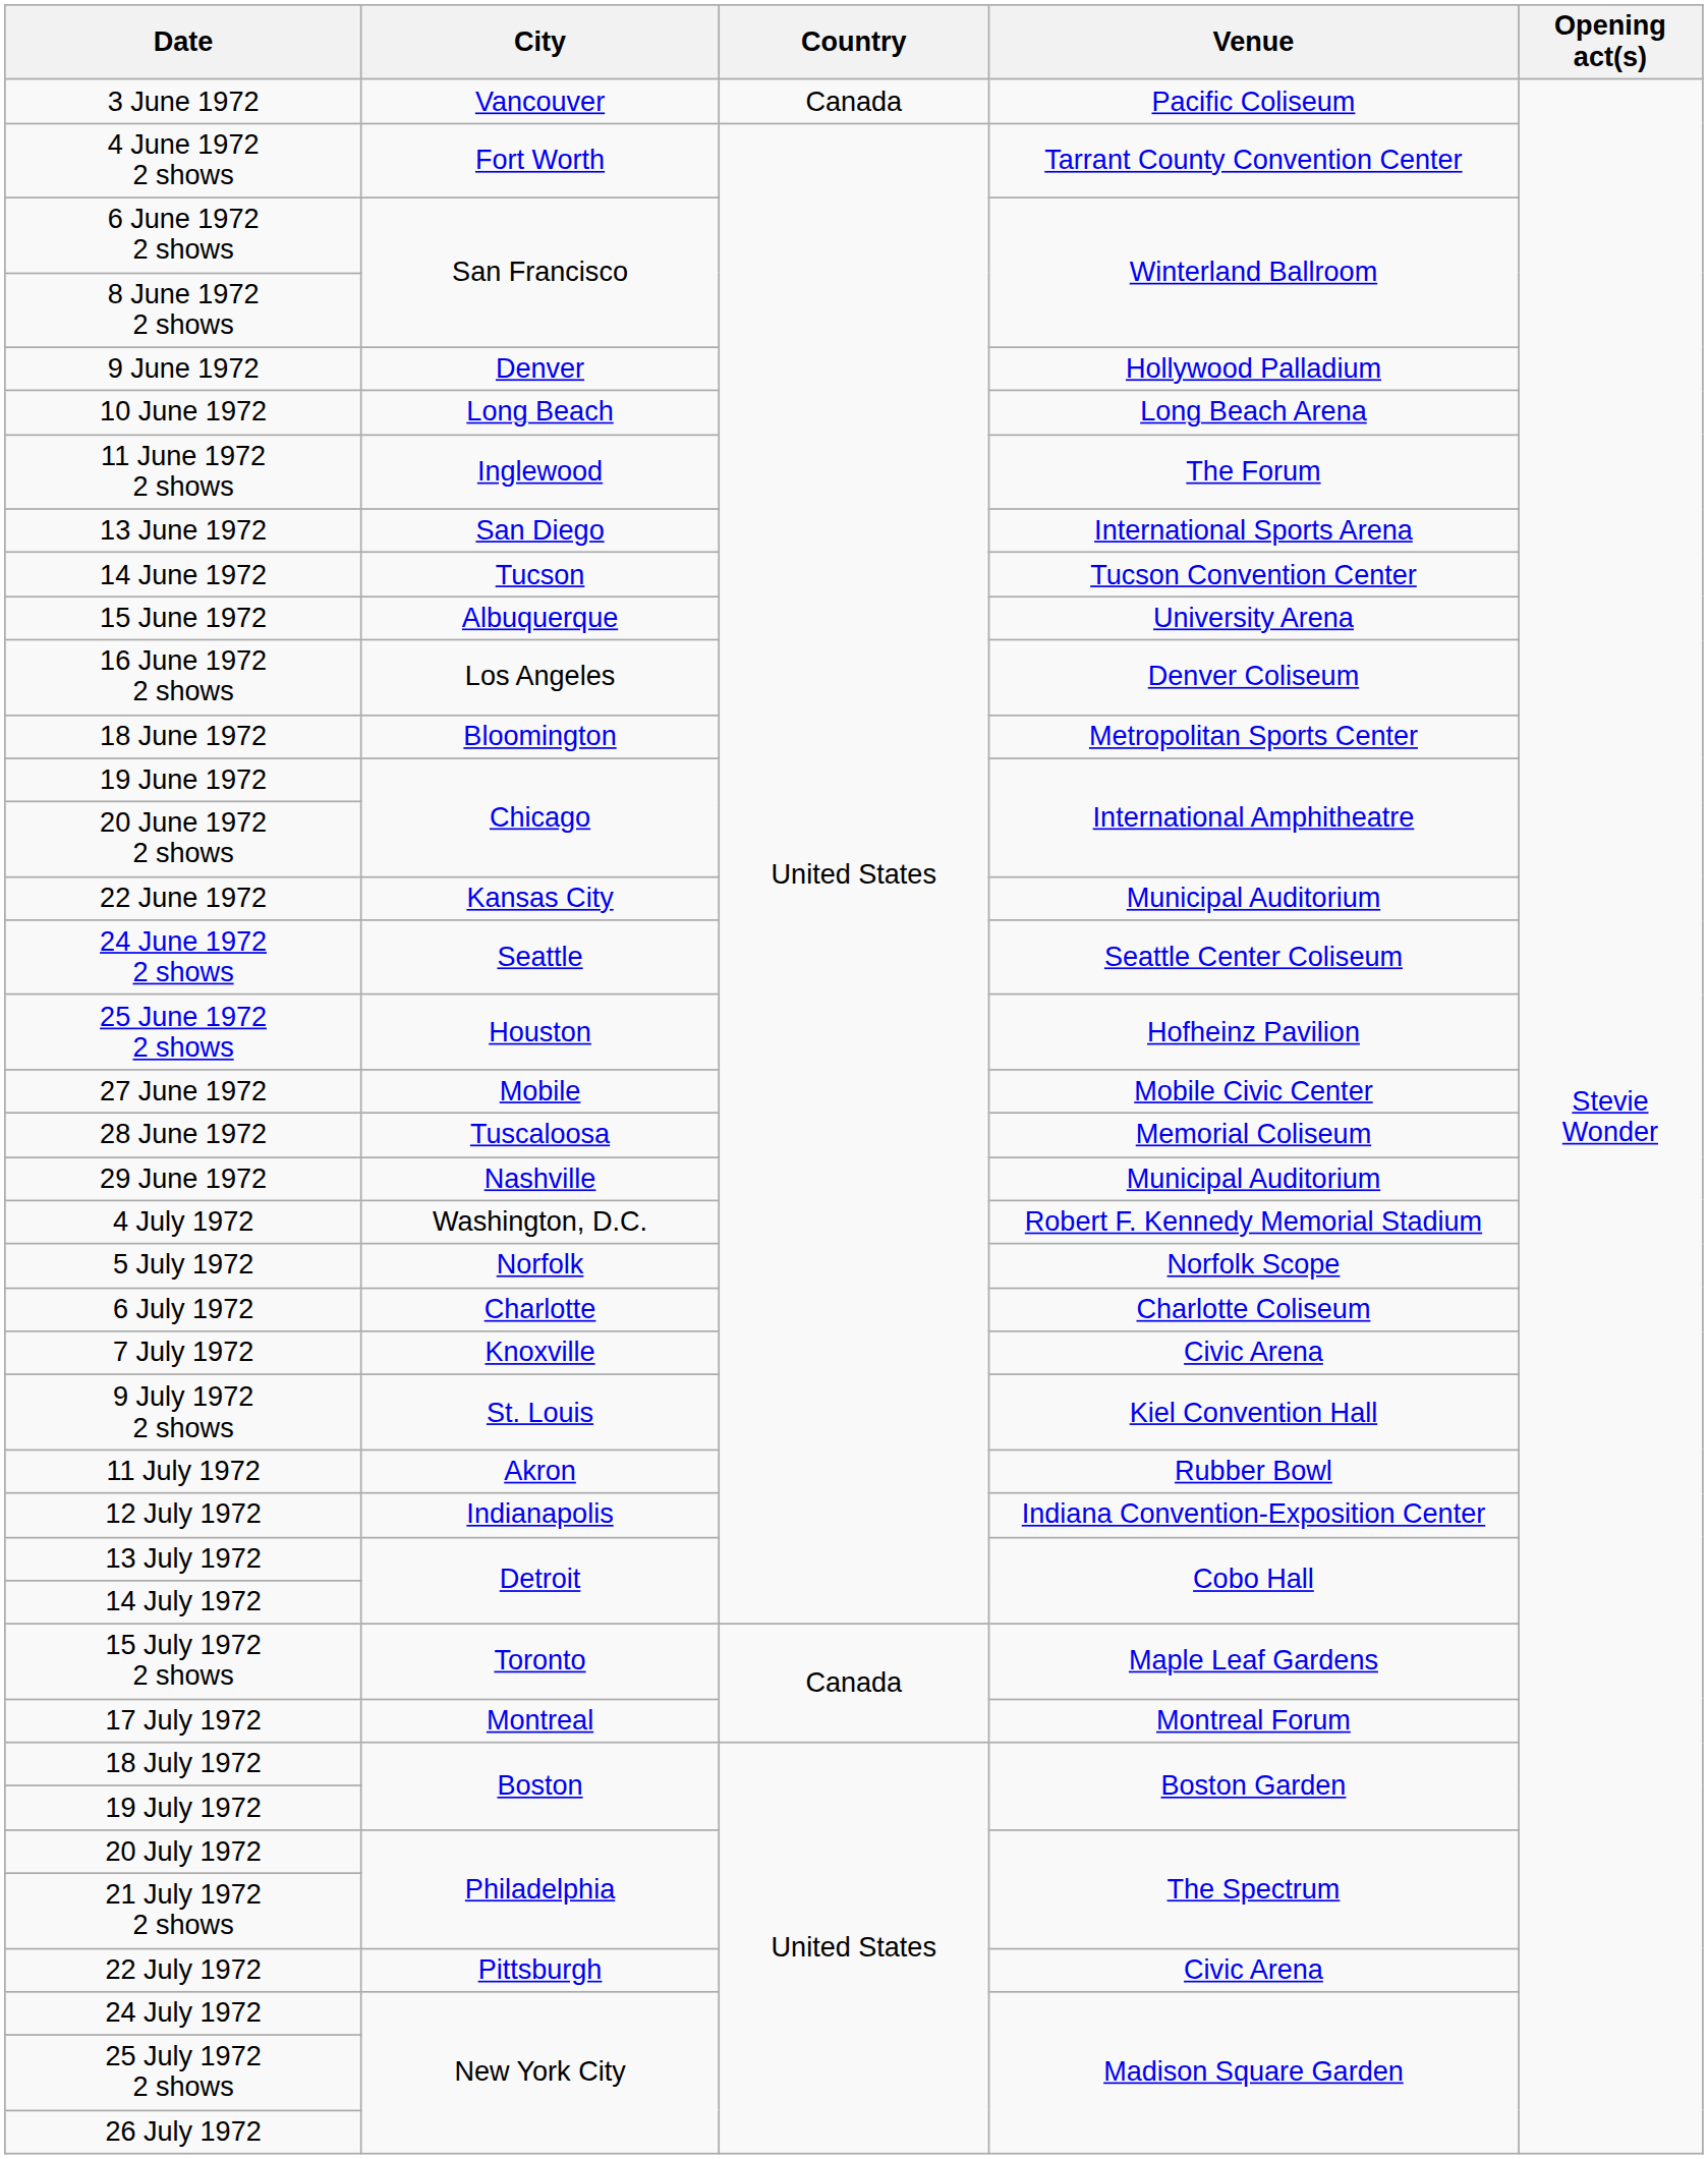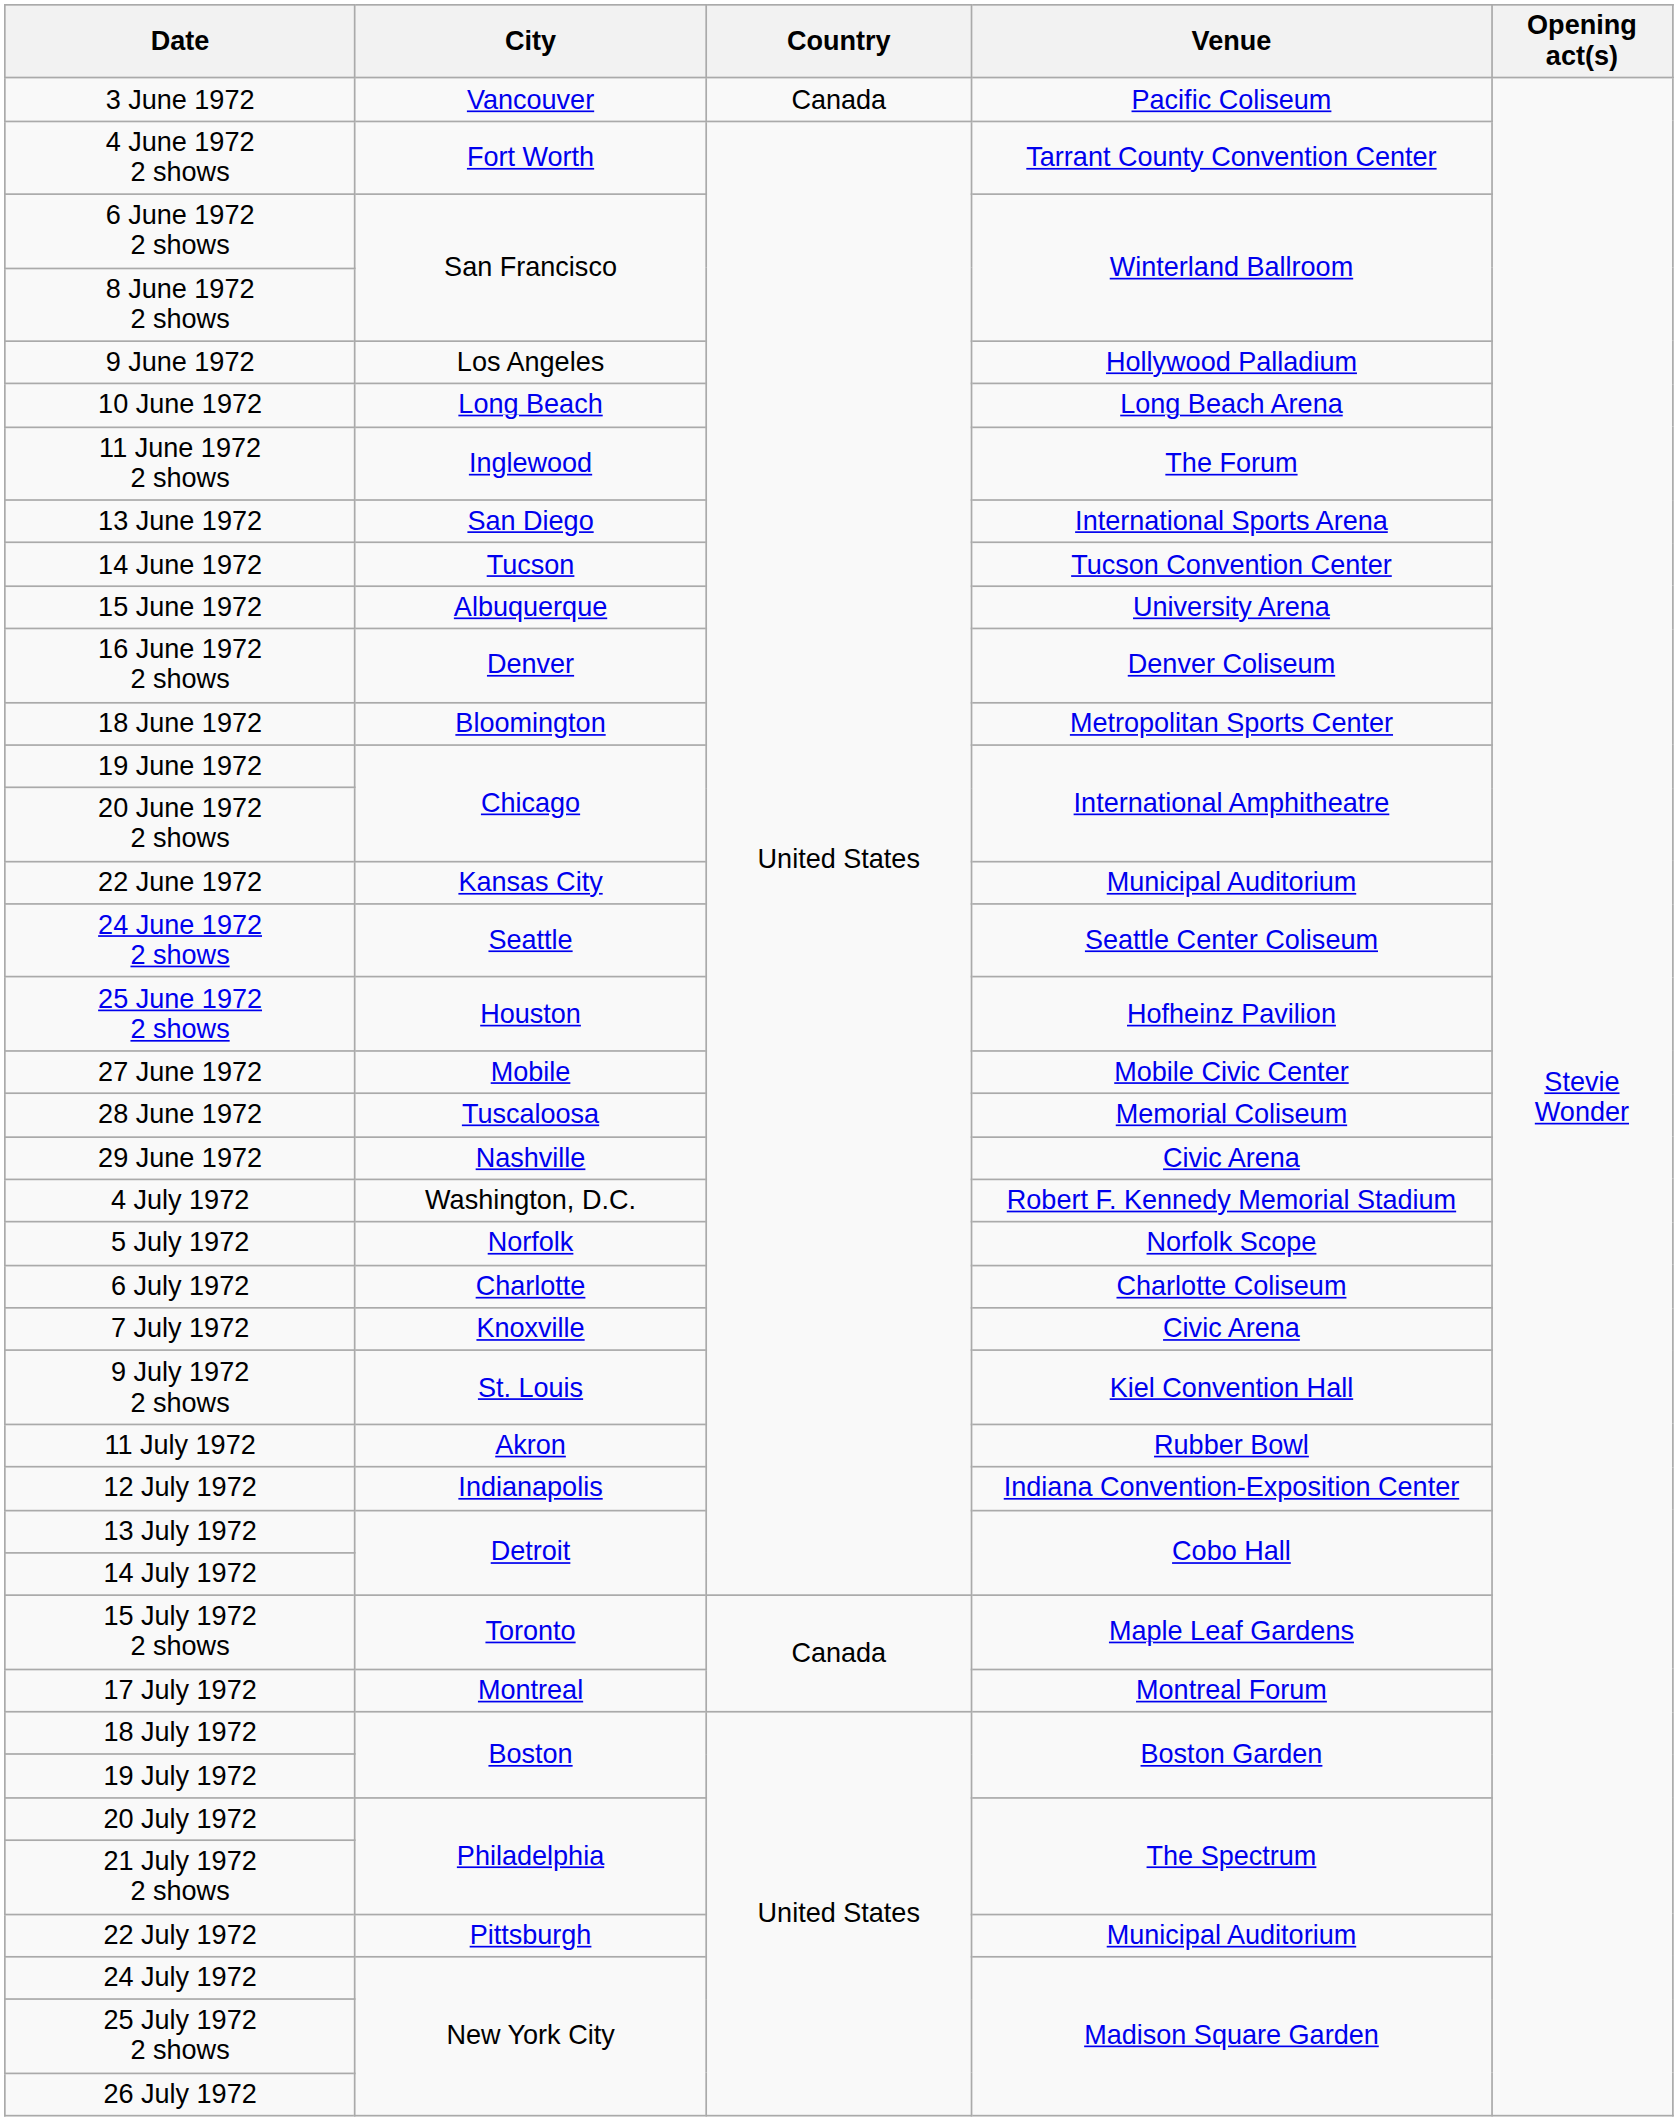9 June 1972 | City: Denver -> Los Angeles
16 June 1972 2 shows | City: Los Angeles -> Denver
29 June 1972 | Venue: Municipal Auditorium -> Civic Arena
22 July 1972 | Venue: Civic Arena -> Municipal Auditorium
